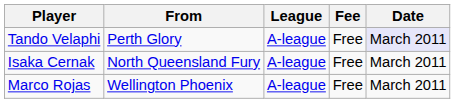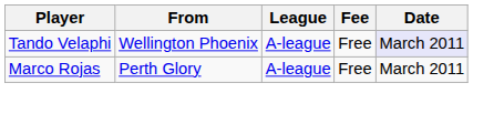Tando Velaphi | From: Perth Glory -> Wellington Phoenix
- row: Isaka Cernak | North Queensland Fury | A-league | Free | March 2011
Marco Rojas | From: Wellington Phoenix -> Perth Glory
